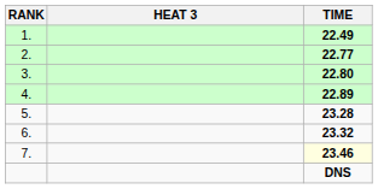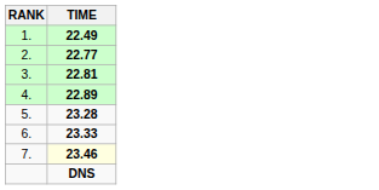- column: HEAT 3
3. | TIME: 22.80 -> 22.81
6. | TIME: 23.32 -> 23.33
